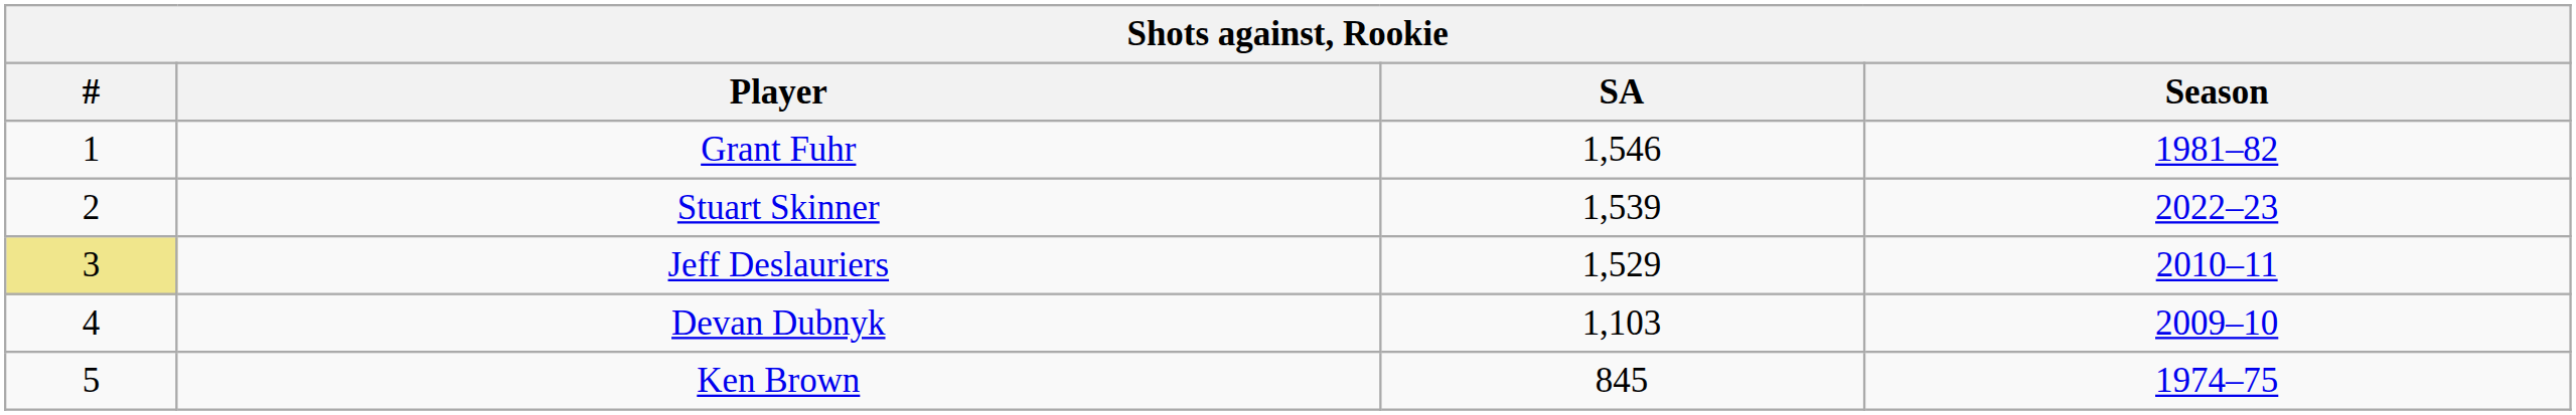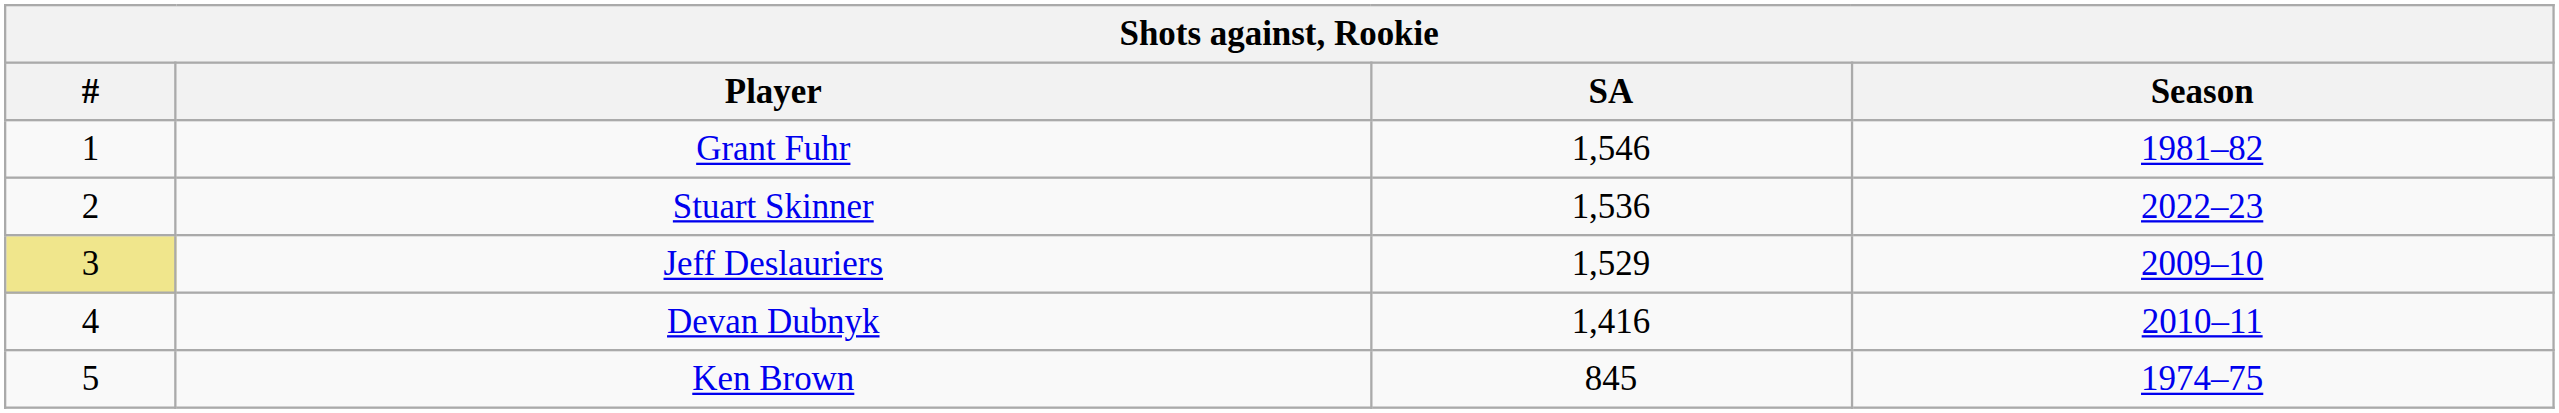Stuart Skinner | SA: 1,539 -> 1,536
Jeff Deslauriers | Season: 2010–11 -> 2009–10
Devan Dubnyk | SA: 1,103 -> 1,416
Devan Dubnyk | Season: 2009–10 -> 2010–11
